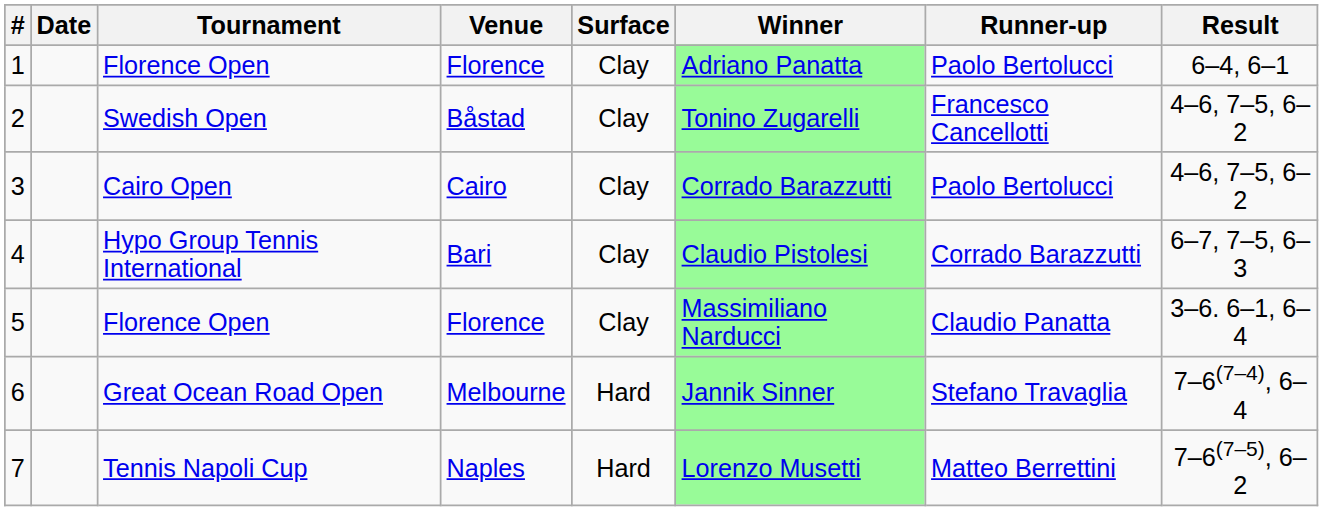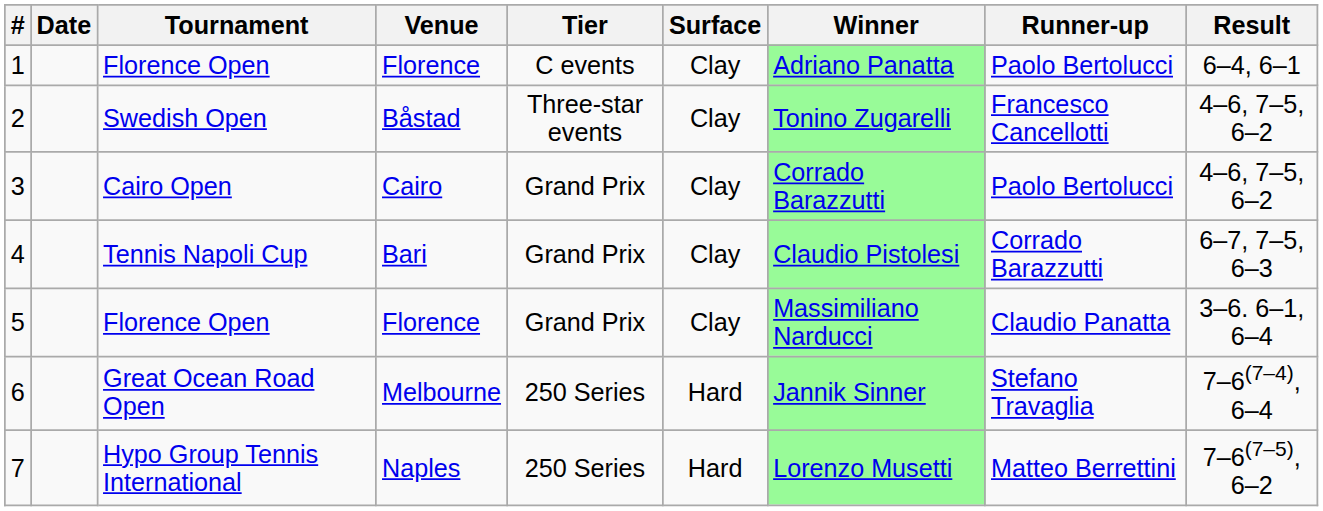+ column: Tier | C events | Three-star events | Grand Prix | Grand Prix | Grand Prix | 250 Series | 250 Series
4 | Tournament: Hypo Group Tennis International -> Tennis Napoli Cup
7 | Tournament: Tennis Napoli Cup -> Hypo Group Tennis International
